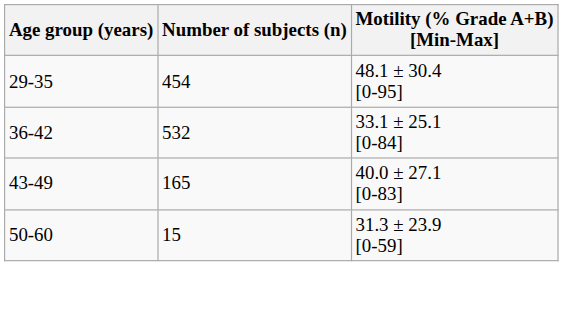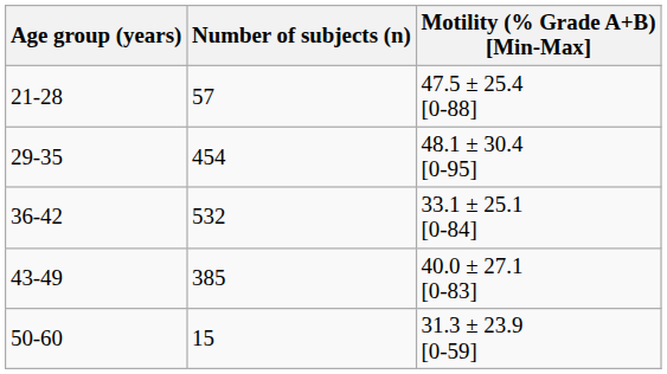+ row: 21-28 | 57 | 47.5 ± 25.4 [0-88]
43-49 | Number of subjects (n): 165 -> 385
